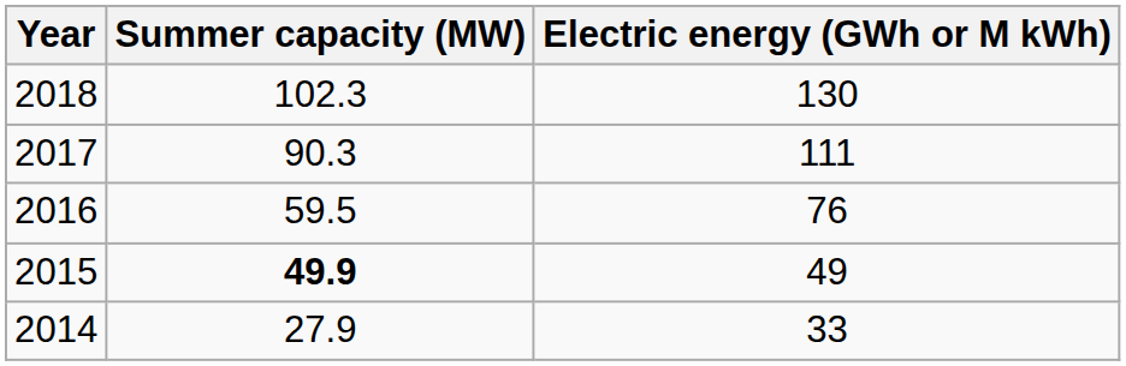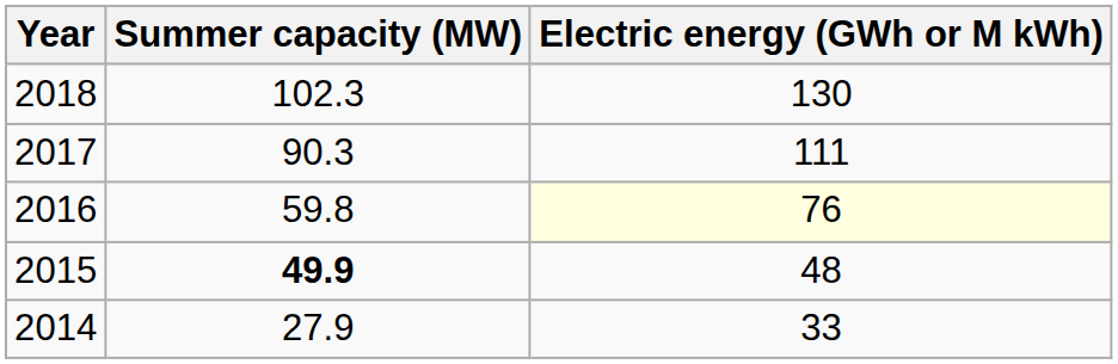2016 | Summer capacity (MW): 59.5 -> 59.8
2016 | Electric energy (GWh or M kWh): no background -> lightyellow background
2015 | Electric energy (GWh or M kWh): 49 -> 48
